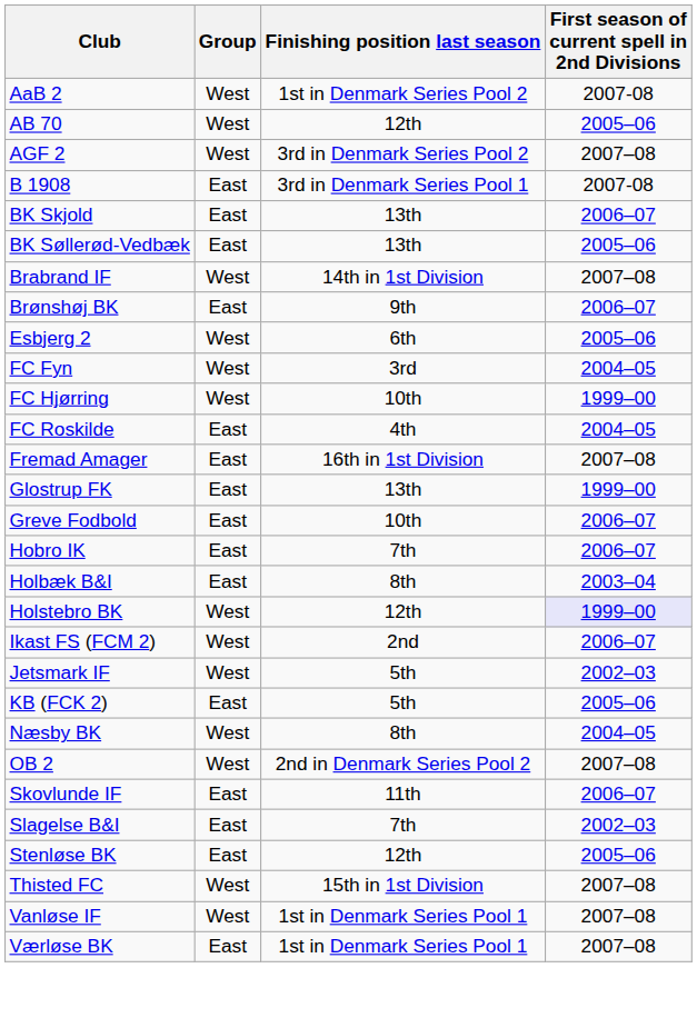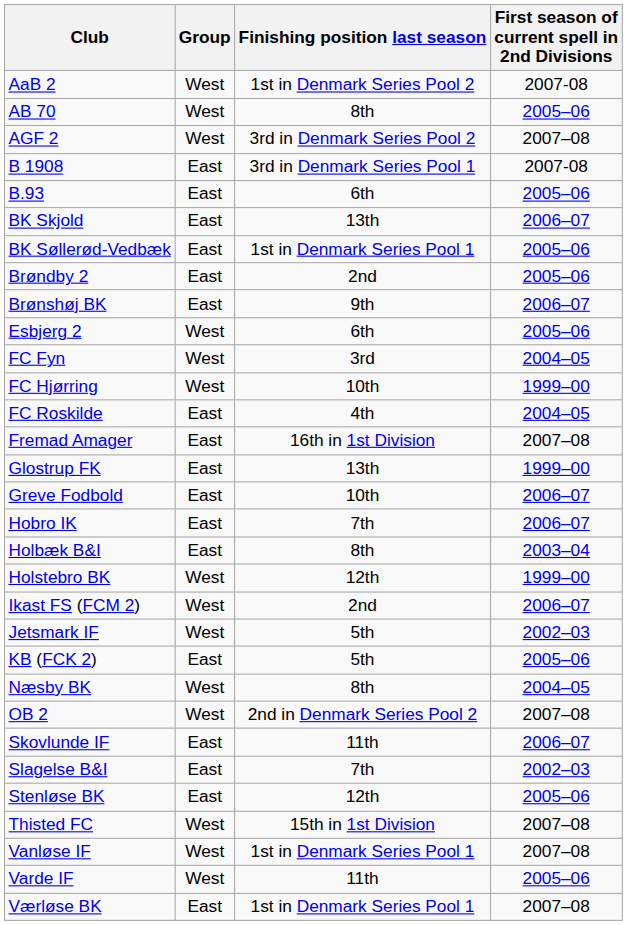AB 70 | Finishing position last season: 12th -> 8th
+ row: B.93 | East | 6th | 2005–06
BK Søllerød-Vedbæk | Finishing position last season: 13th -> 1st in Denmark Series Pool 1
- row: Brabrand IF | West | 14th in 1st Division | 2007–08
+ row: Brøndby 2 | East | 2nd | 2005–06
Holstebro BK | First season of current spell in 2nd Divisions: lavender background -> no background
+ row: Varde IF | West | 11th | 2005–06
